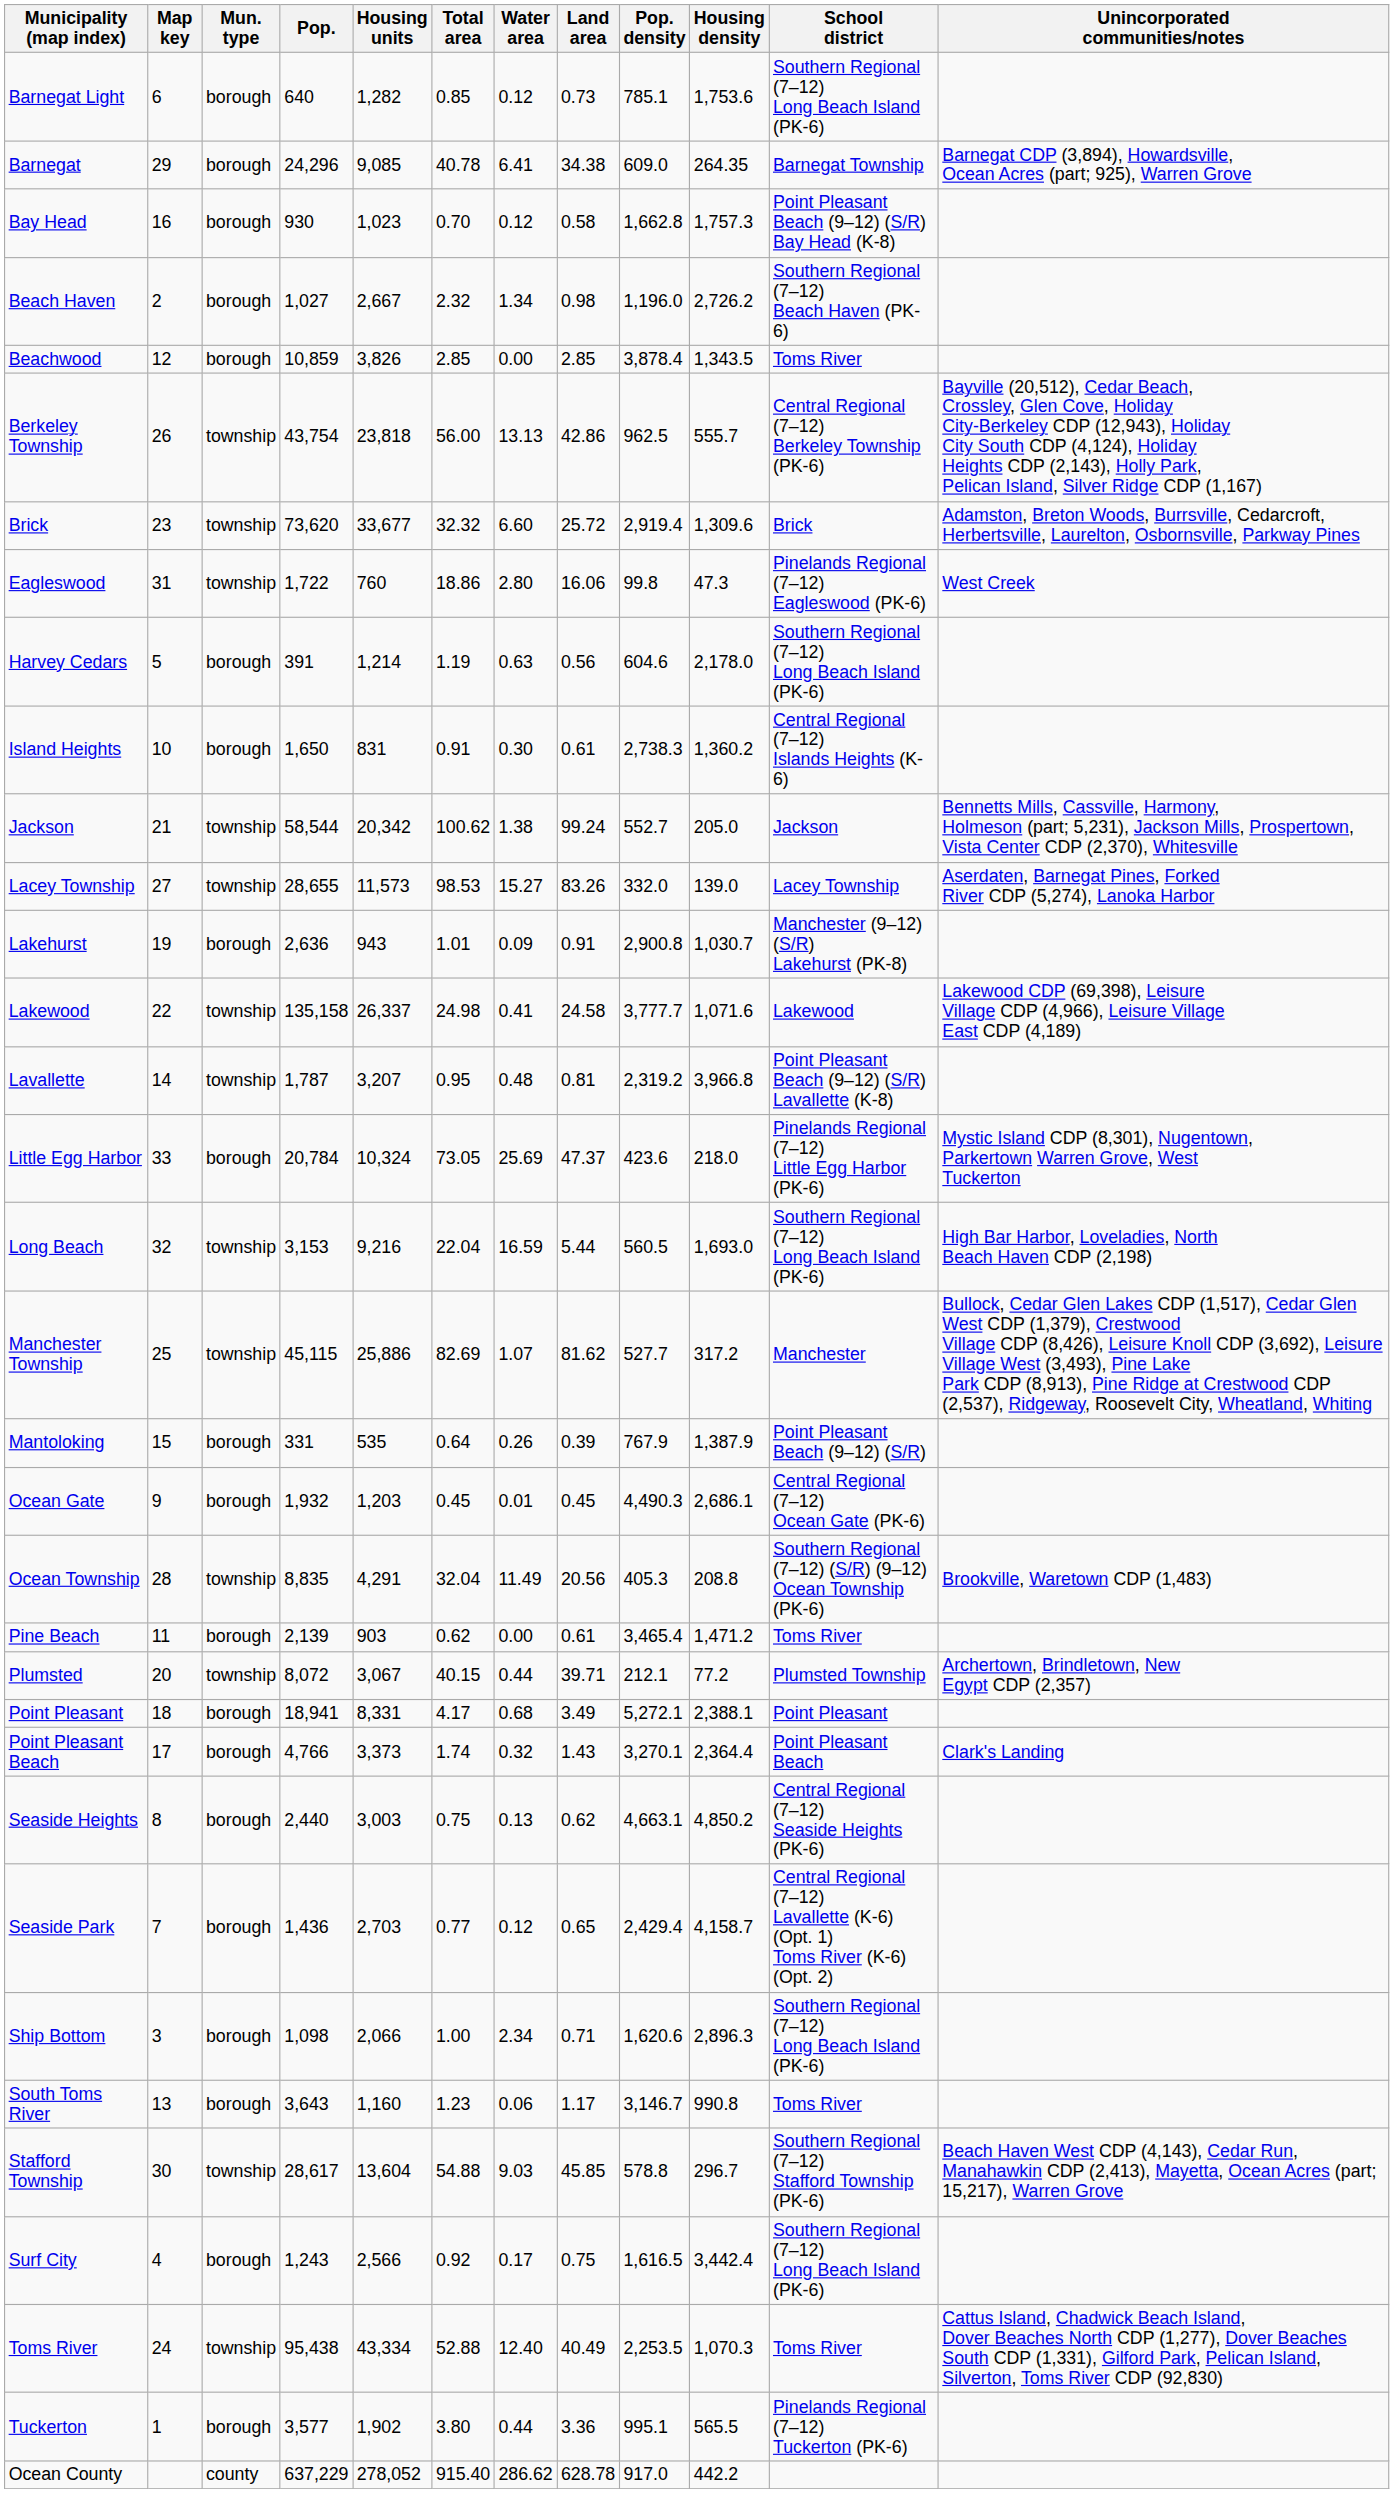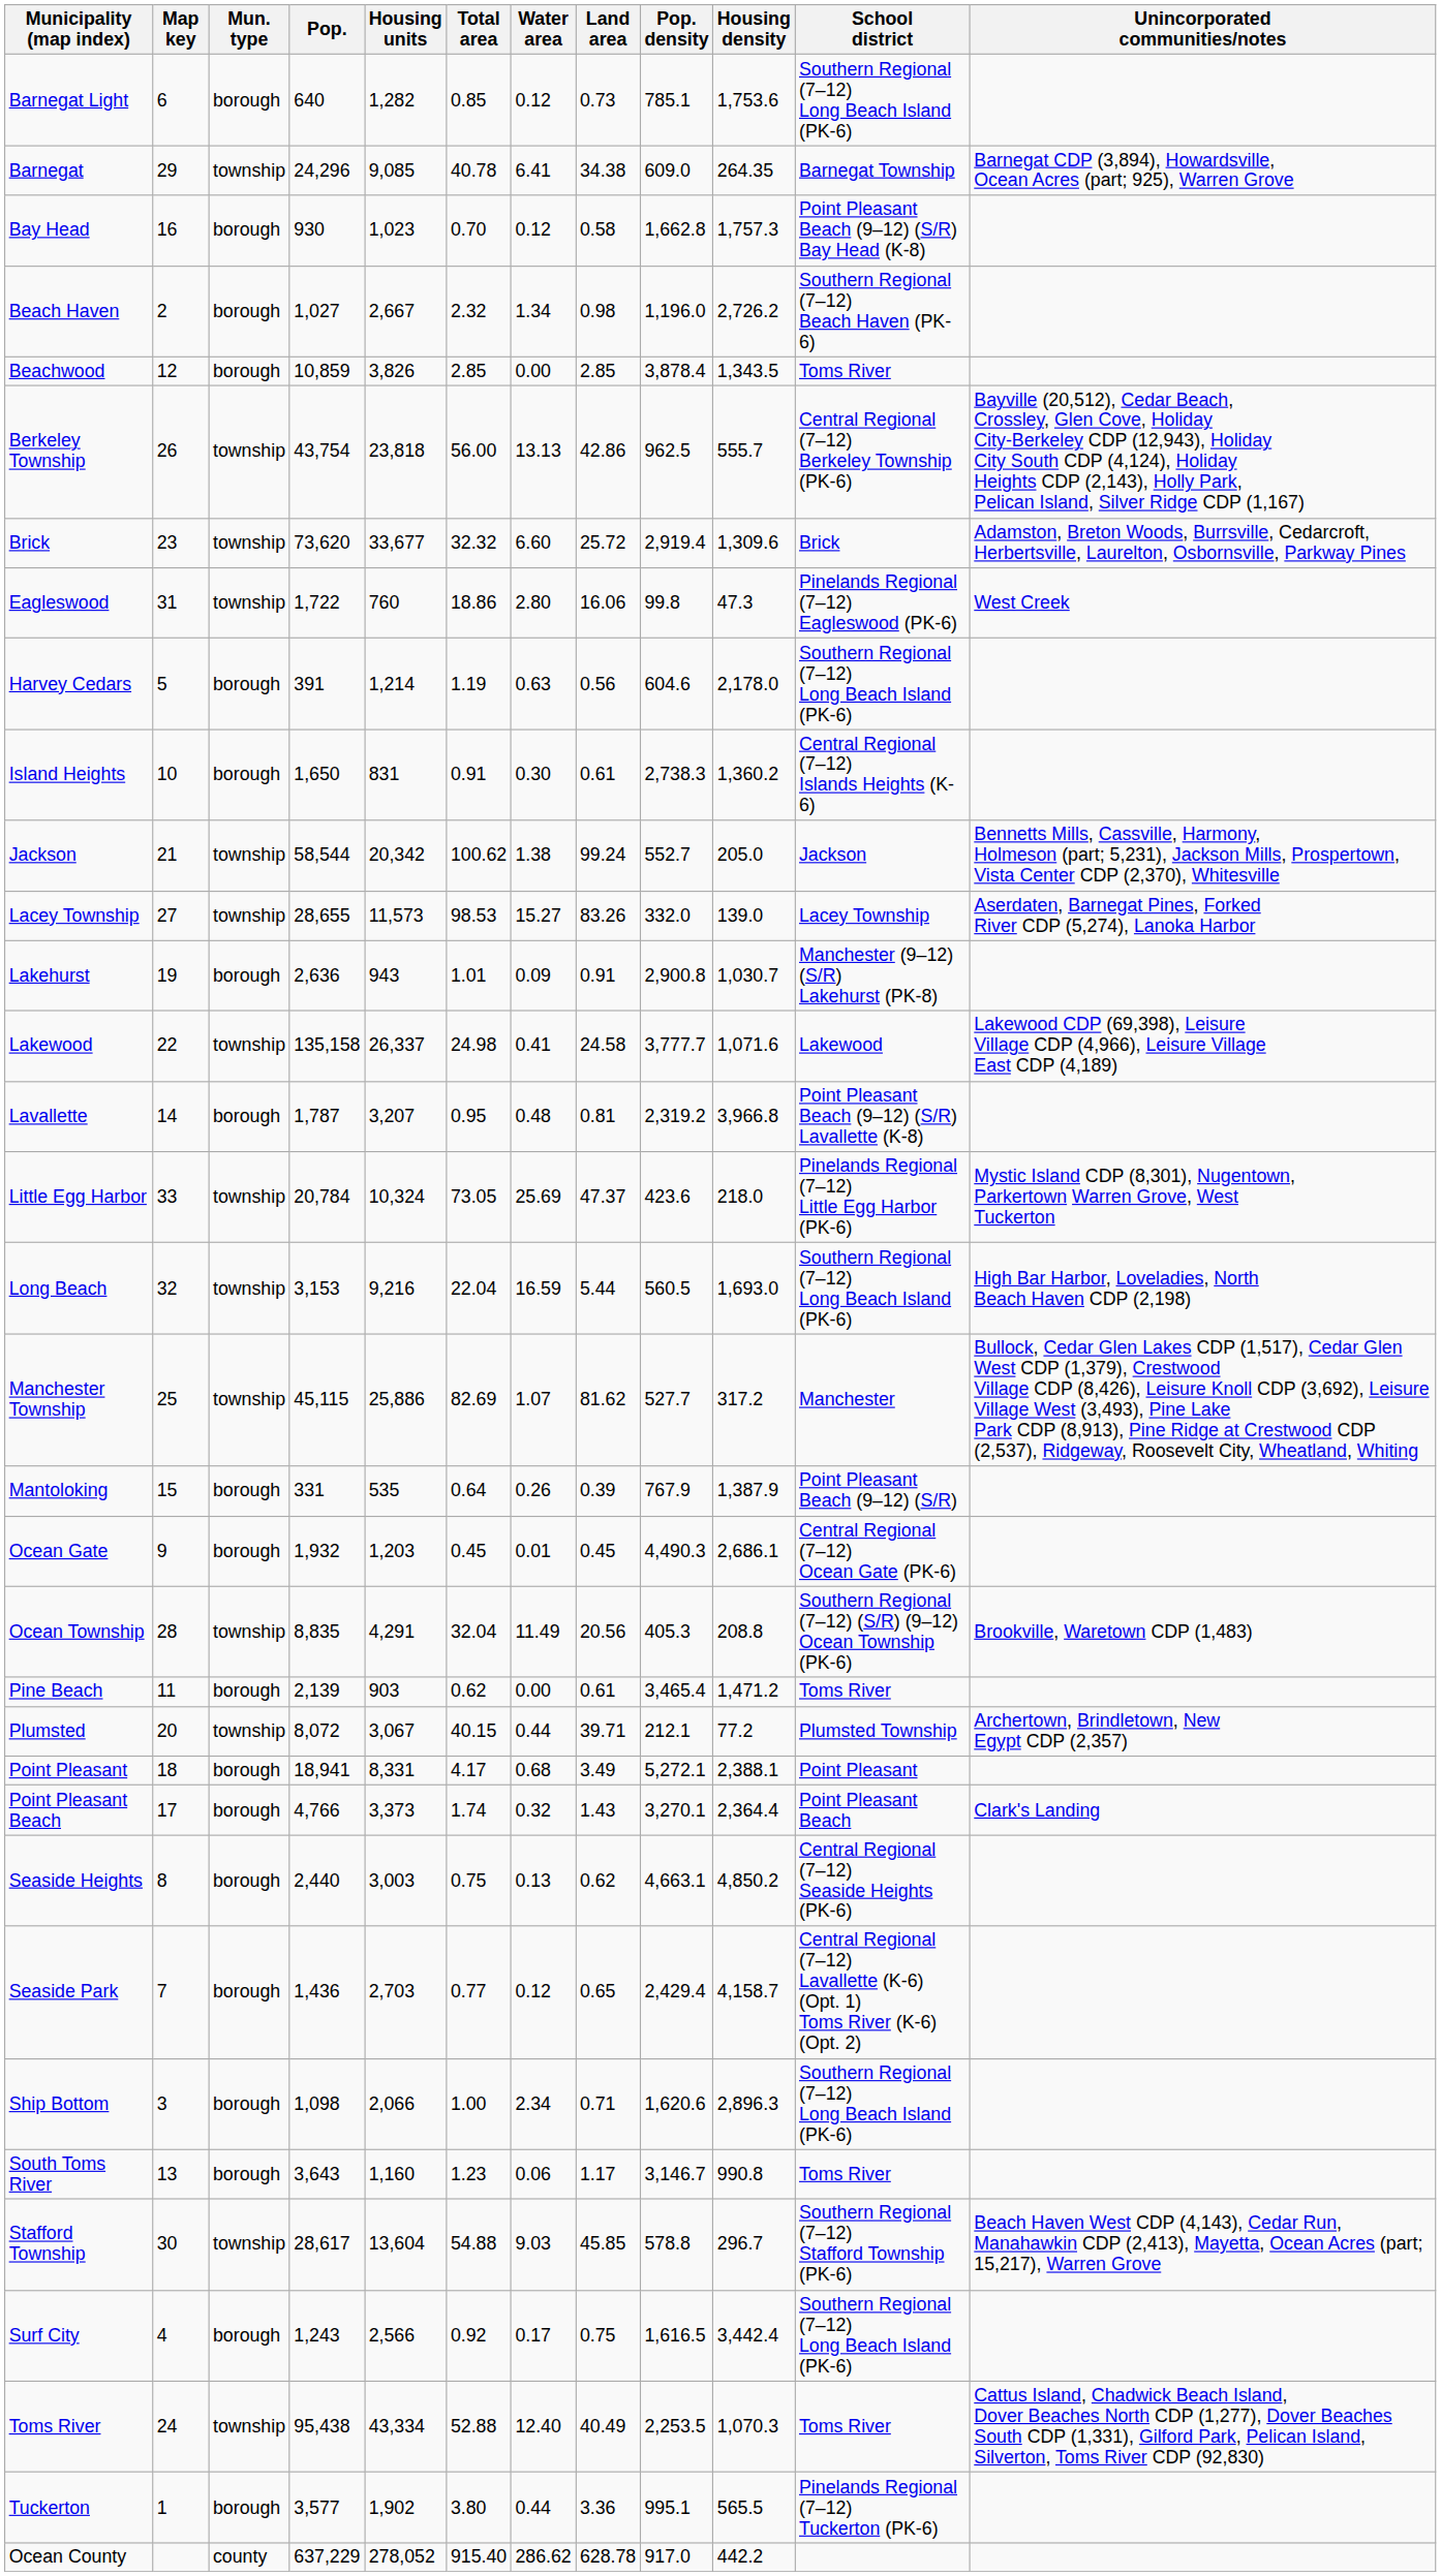Barnegat | Mun. type: borough -> township
Lavallette | Mun. type: township -> borough
Little Egg Harbor | Mun. type: borough -> township
